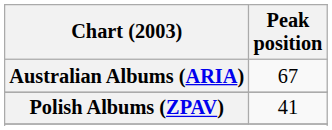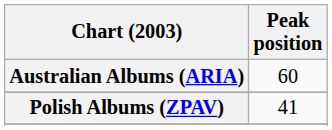Australian Albums (ARIA) | Peak position: 67 -> 60
